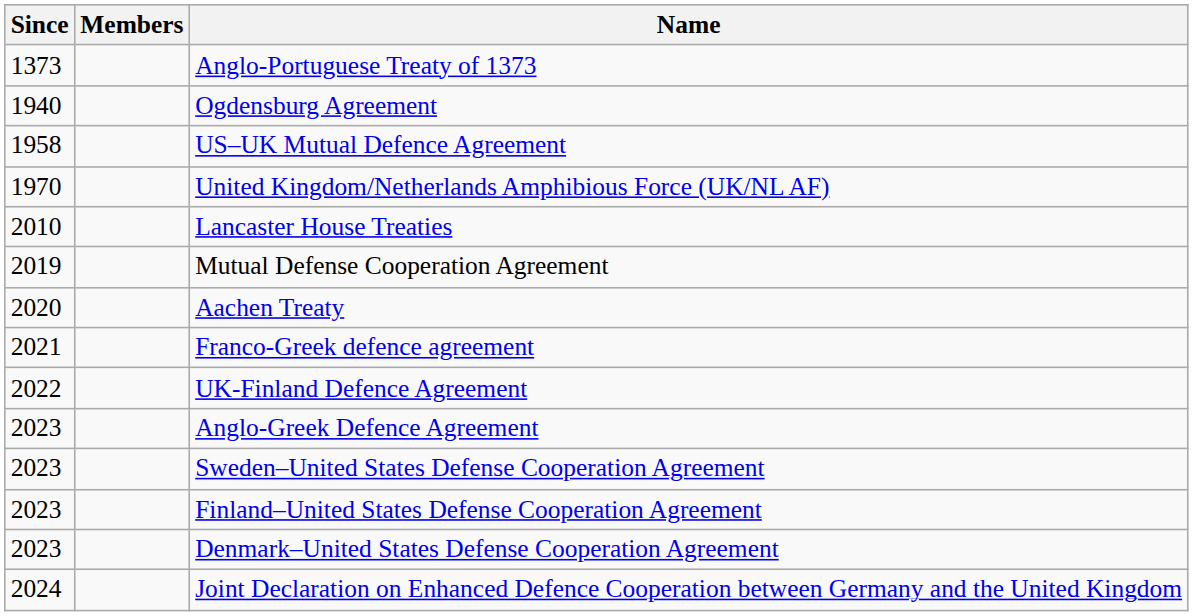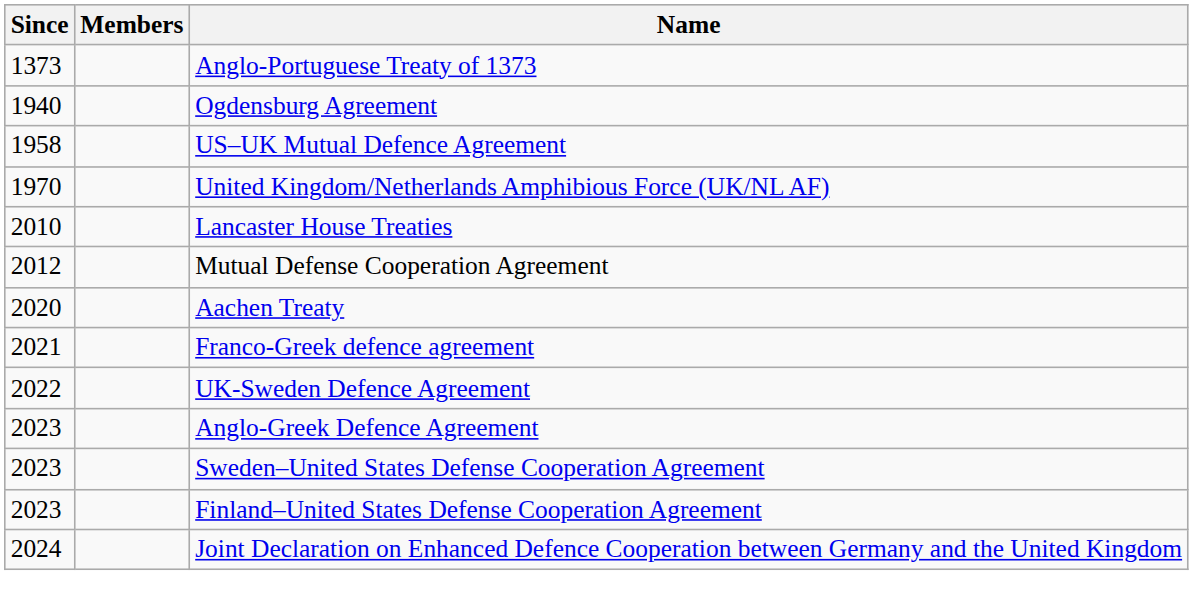Mutual Defense Cooperation Agreement | Since: 2019 -> 2012
- row: 2022 | UK-Finland Defence Agreement
+ row: 2022 | UK-Sweden Defence Agreement
- row: 2023 | Denmark–United States Defense Cooperation Agreement
